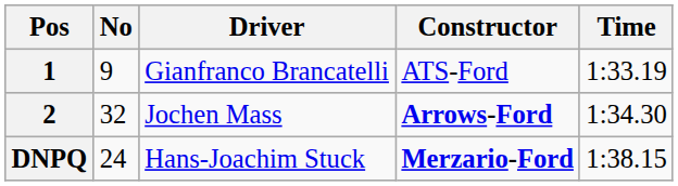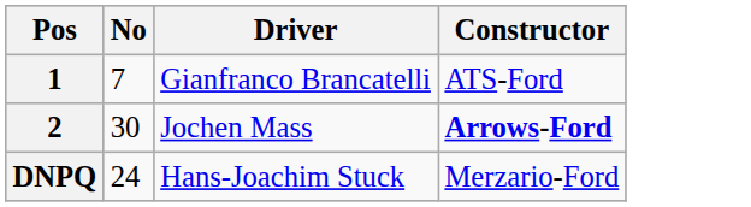- column: Time | 1:33.19 | 1:34.30 | 1:38.15
1 | No: 9 -> 7
2 | No: 32 -> 30
DNPQ | Constructor: bold -> normal
